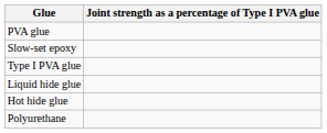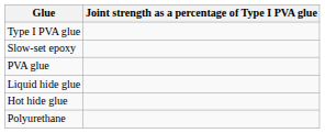rows swapped: Type I PVA glue <-> PVA glue
